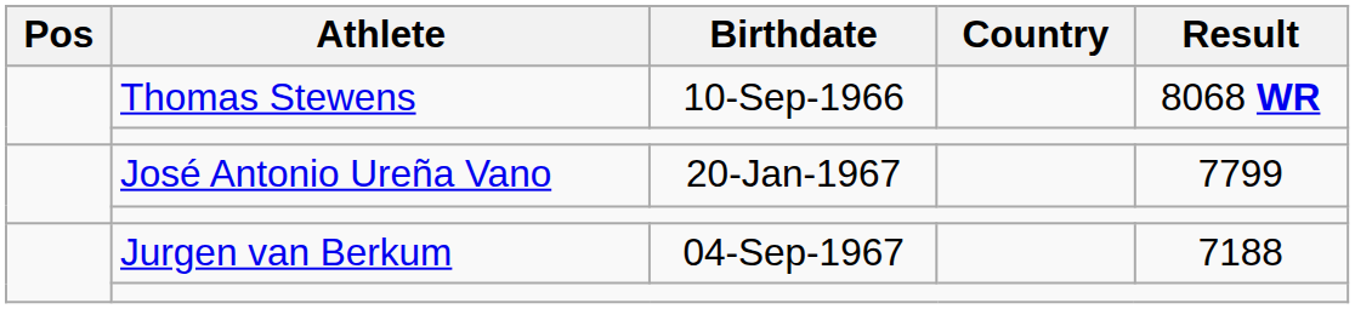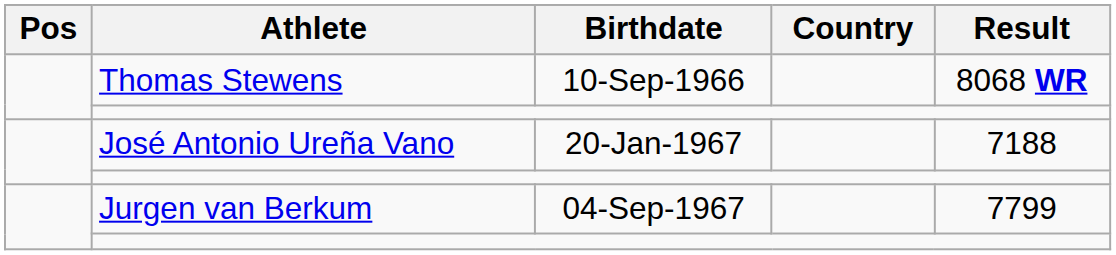José Antonio Ureña Vano | Result: 7799 -> 7188
Jurgen van Berkum | Result: 7188 -> 7799
